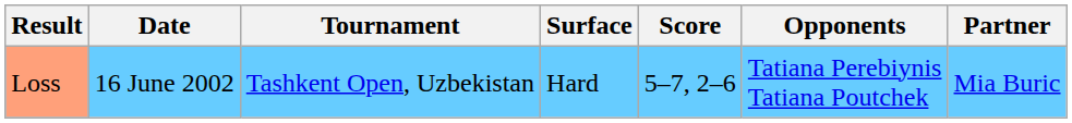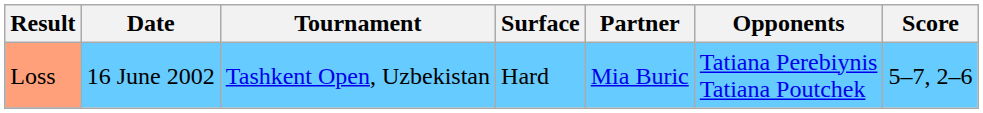columns swapped: Partner <-> Score
